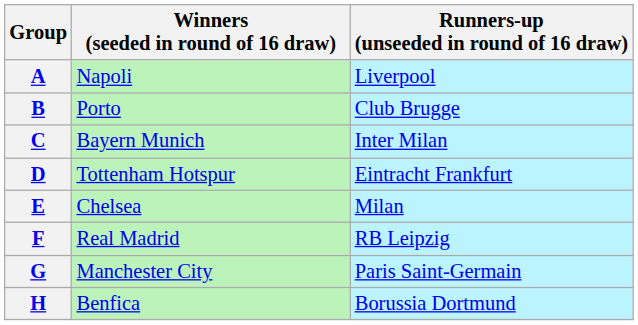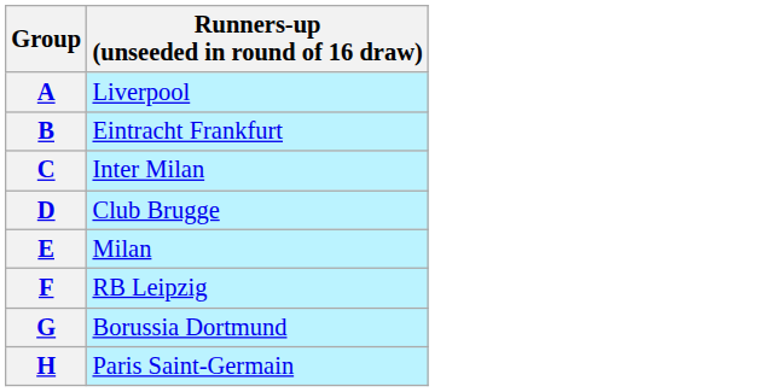- column: Winners (seeded in round of 16 draw) | Napoli | Porto | Bayern Munich | Tottenham Hotspur | Chelsea | Real Madrid | Manchester City | Benfica
B | Runners-up (unseeded in round of 16 draw): Club Brugge -> Eintracht Frankfurt
D | Runners-up (unseeded in round of 16 draw): Eintracht Frankfurt -> Club Brugge
G | Runners-up (unseeded in round of 16 draw): Paris Saint-Germain -> Borussia Dortmund
H | Runners-up (unseeded in round of 16 draw): Borussia Dortmund -> Paris Saint-Germain
